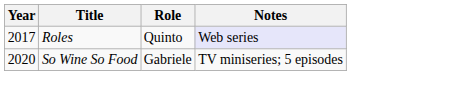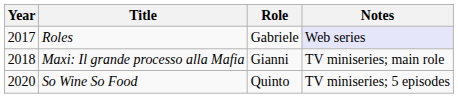Roles | Role: Quinto -> Gabriele
+ row: 2018 | Maxi: Il grande processo alla Mafia | Gianni | TV miniseries; main role
So Wine So Food | Role: Gabriele -> Quinto
